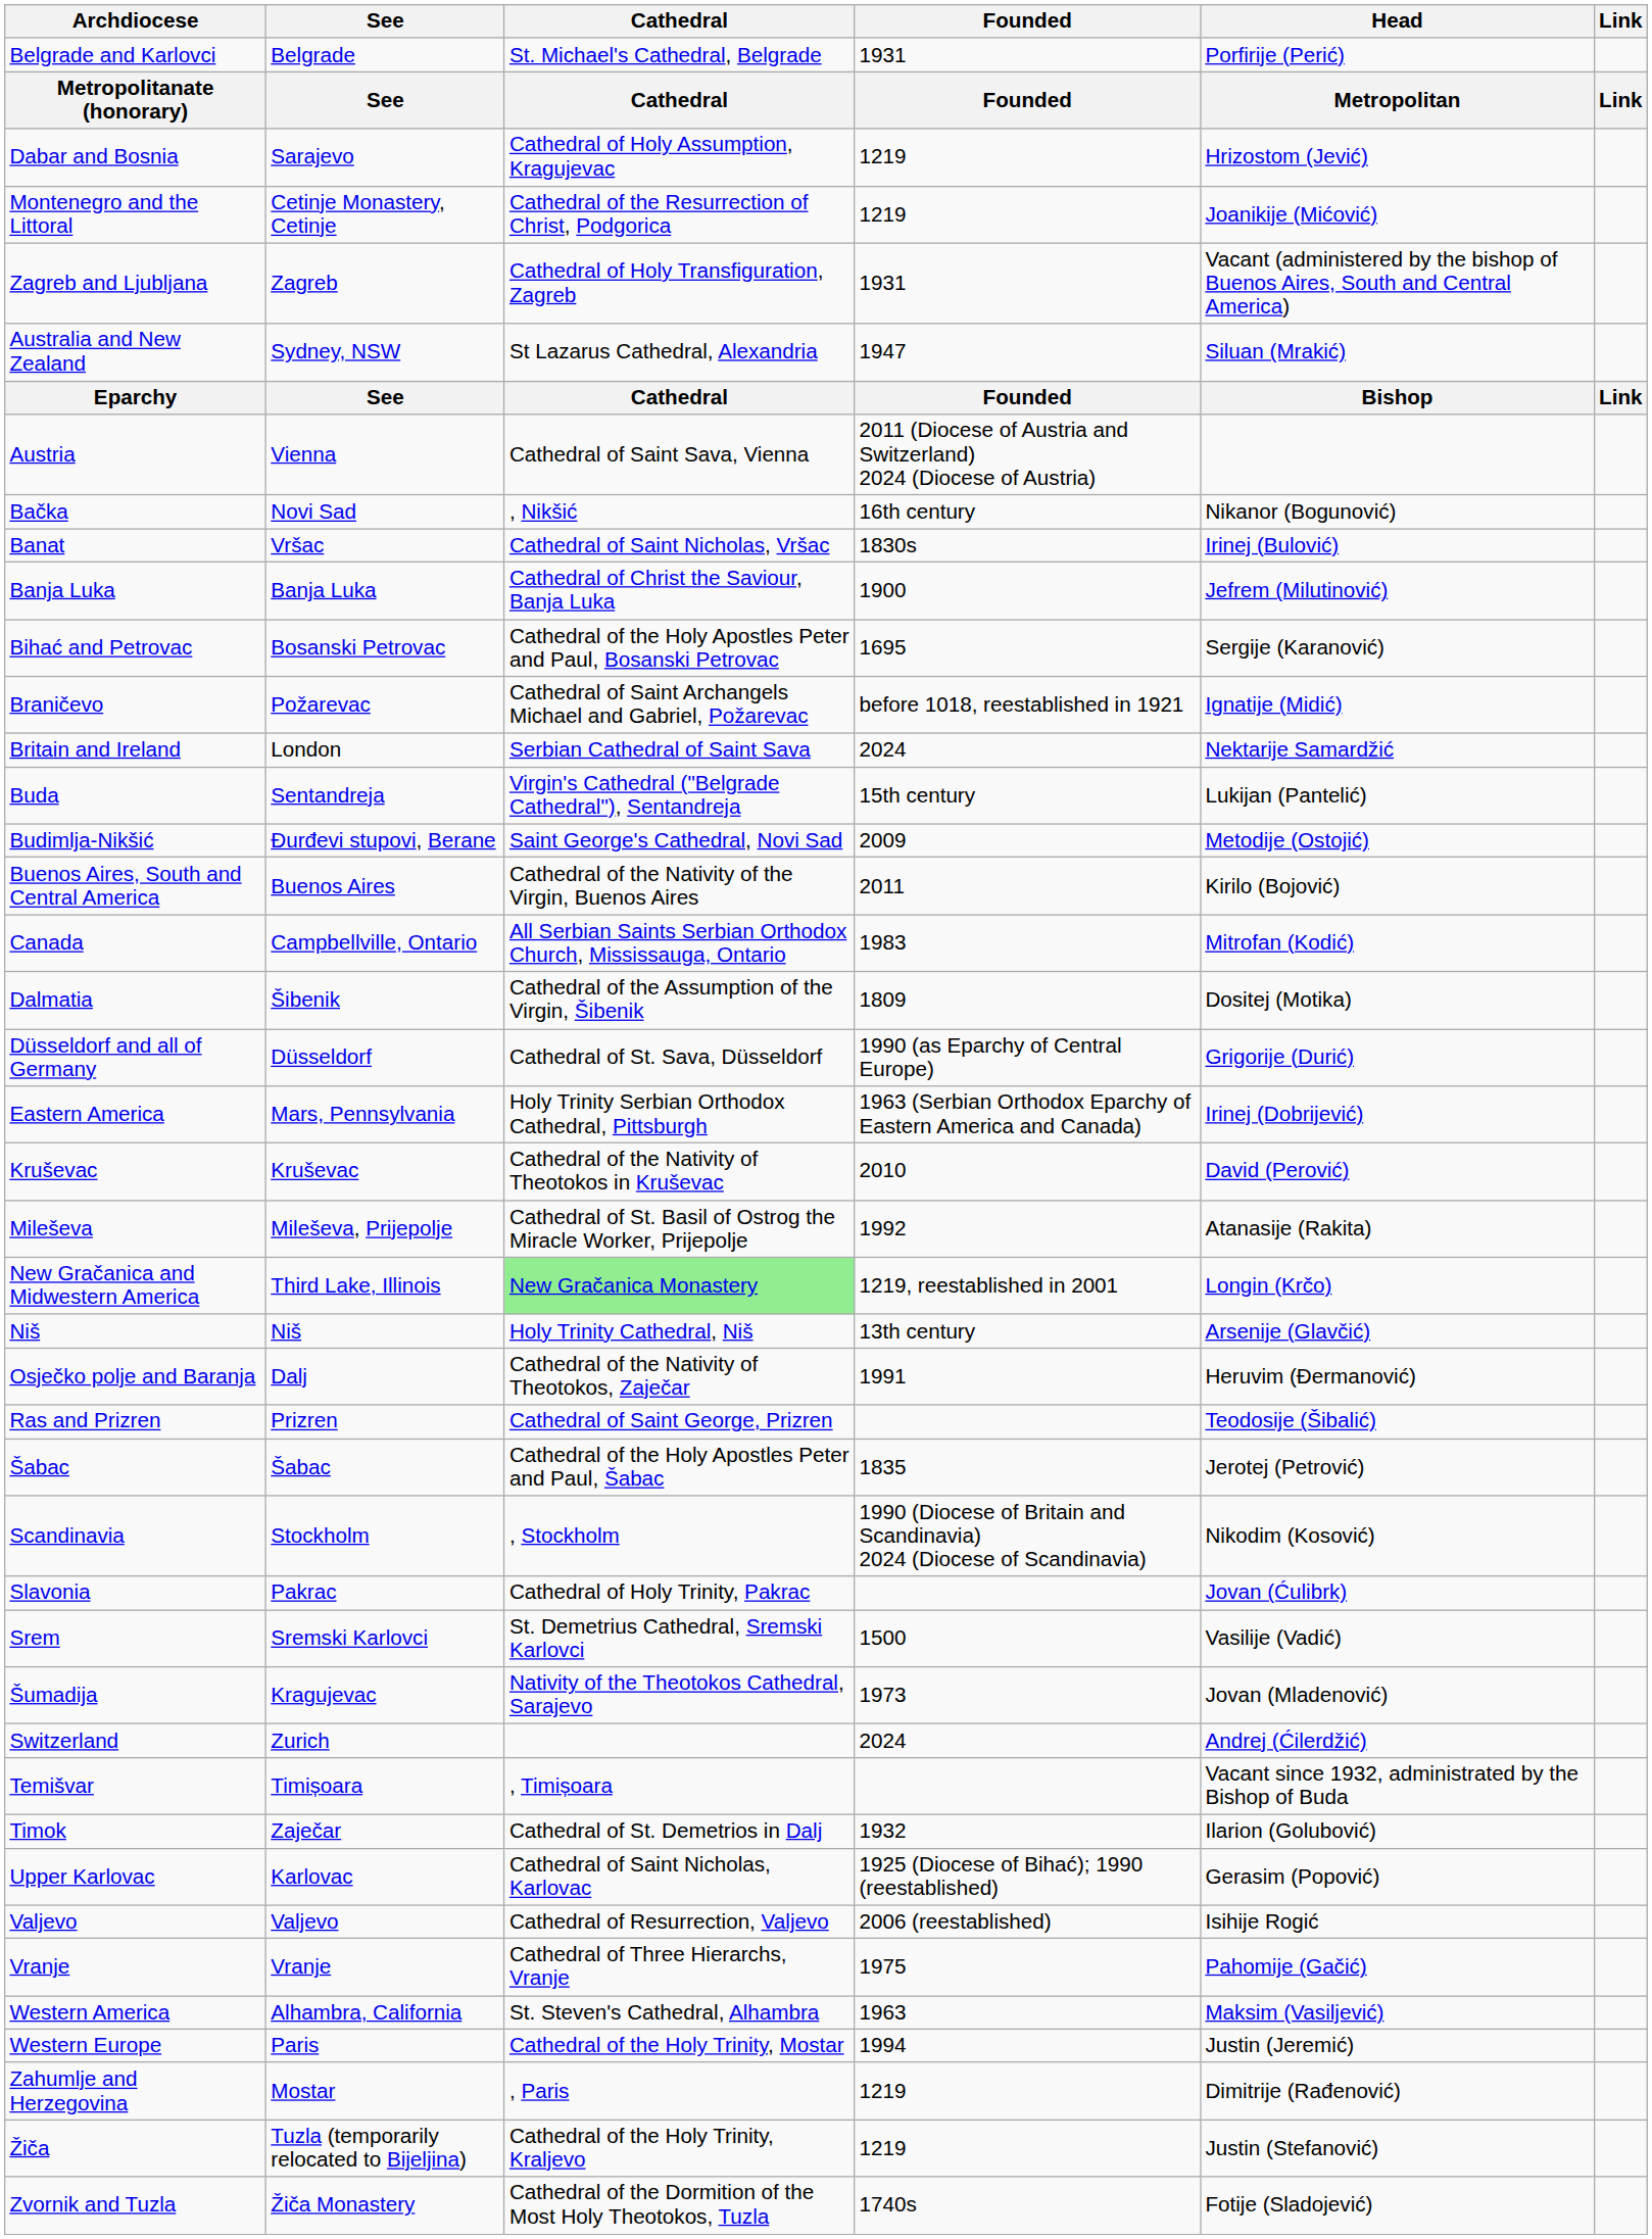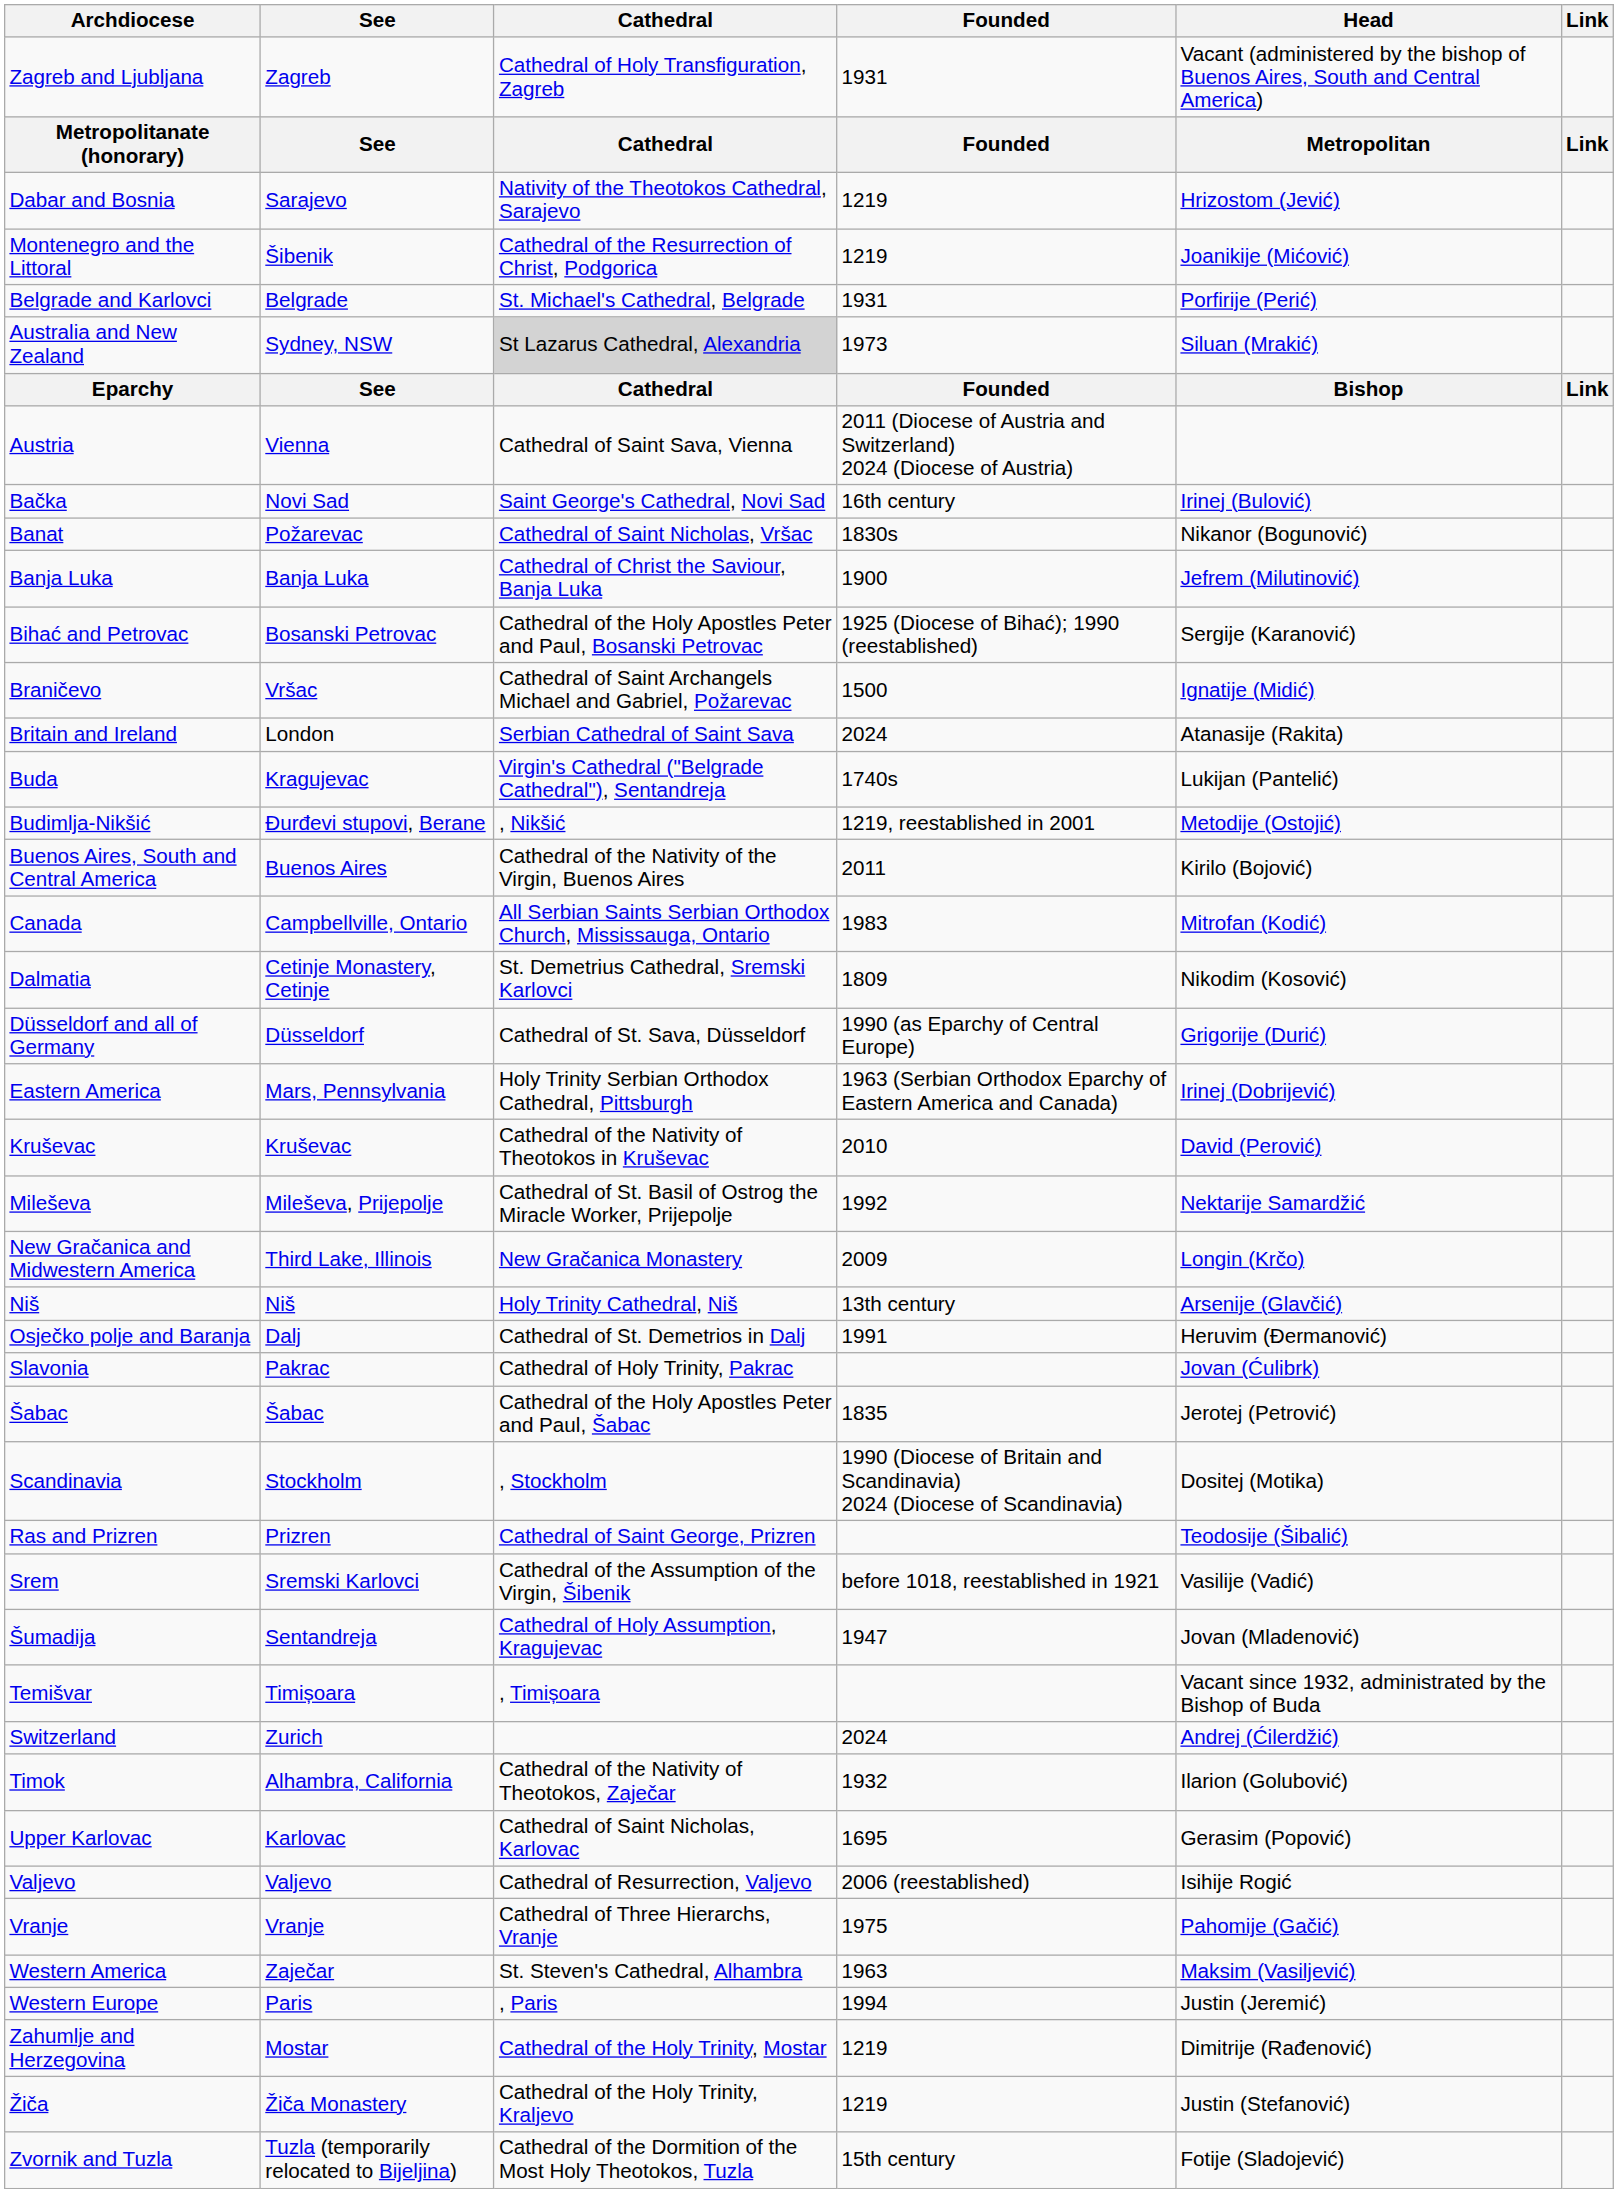rows swapped: Belgrade and Karlovci <-> Zagreb and Ljubljana
Dabar and Bosnia | Cathedral: Cathedral of Holy Assumption, Kragujevac -> Nativity of the Theotokos Cathedral, Sarajevo
Montenegro and the Littoral | See: Cetinje Monastery, Cetinje -> Šibenik
Australia and New Zealand | Cathedral: no background -> lightgrey background
Australia and New Zealand | Founded: 1947 -> 1973
Bačka | Cathedral: , Nikšić -> Saint George's Cathedral, Novi Sad
Bačka | Head: Nikanor (Bogunović) -> Irinej (Bulović)
Banat | See: Vršac -> Požarevac
Banat | Head: Irinej (Bulović) -> Nikanor (Bogunović)
Bihać and Petrovac | Founded: 1695 -> 1925 (Diocese of Bihać); 1990 (reestablished)
Braničevo | See: Požarevac -> Vršac
Braničevo | Founded: before 1018, reestablished in 1921 -> 1500
Britain and Ireland | Head: Nektarije Samardžić -> Atanasije (Rakita)
Buda | See: Sentandreja -> Kragujevac
Buda | Founded: 15th century -> 1740s
Budimlja-Nikšić | Cathedral: Saint George's Cathedral, Novi Sad -> , Nikšić
Budimlja-Nikšić | Founded: 2009 -> 1219, reestablished in 2001
Dalmatia | See: Šibenik -> Cetinje Monastery, Cetinje
Dalmatia | Cathedral: Cathedral of the Assumption of the Virgin, Šibenik -> St. Demetrius Cathedral, Sremski Karlovci
Dalmatia | Head: Dositej (Motika) -> Nikodim (Kosović)
Mileševa | Head: Atanasije (Rakita) -> Nektarije Samardžić
New Gračanica and Midwestern America | Cathedral: lightgreen background -> no background
New Gračanica and Midwestern America | Founded: 1219, reestablished in 2001 -> 2009
Osječko polje and Baranja | Cathedral: Cathedral of the Nativity of Theotokos, Zaječar -> Cathedral of St. Demetrios in Dalj
rows swapped: Ras and Prizren <-> Slavonia
Scandinavia | Head: Nikodim (Kosović) -> Dositej (Motika)
Srem | Cathedral: St. Demetrius Cathedral, Sremski Karlovci -> Cathedral of the Assumption of the Virgin, Šibenik
Srem | Founded: 1500 -> before 1018, reestablished in 1921
Šumadija | See: Kragujevac -> Sentandreja
Šumadija | Cathedral: Nativity of the Theotokos Cathedral, Sarajevo -> Cathedral of Holy Assumption, Kragujevac
Šumadija | Founded: 1973 -> 1947
rows swapped: Switzerland <-> Temišvar
Timok | See: Zaječar -> Alhambra, California
Timok | Cathedral: Cathedral of St. Demetrios in Dalj -> Cathedral of the Nativity of Theotokos, Zaječar
Upper Karlovac | Founded: 1925 (Diocese of Bihać); 1990 (reestablished) -> 1695
Western America | See: Alhambra, California -> Zaječar
Western Europe | Cathedral: Cathedral of the Holy Trinity, Mostar -> , Paris
Zahumlje and Herzegovina | Cathedral: , Paris -> Cathedral of the Holy Trinity, Mostar
Žiča | See: Tuzla (temporarily relocated to Bijeljina) -> Žiča Monastery
Zvornik and Tuzla | See: Žiča Monastery -> Tuzla (temporarily relocated to Bijeljina)
Zvornik and Tuzla | Founded: 1740s -> 15th century
